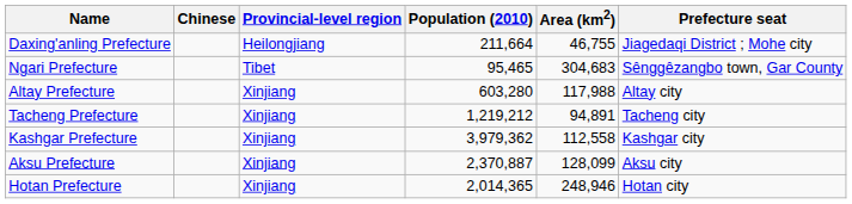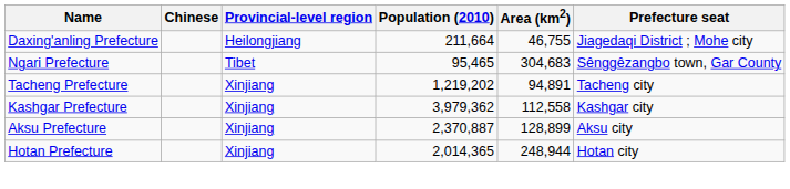- row: Altay Prefecture | Xinjiang | 603,280 | 117,988 | Altay city
Tacheng Prefecture | Population (2010): 1,219,212 -> 1,219,202
Aksu Prefecture | Area (km2): 128,099 -> 128,899
Hotan Prefecture | Area (km2): 248,946 -> 248,944
